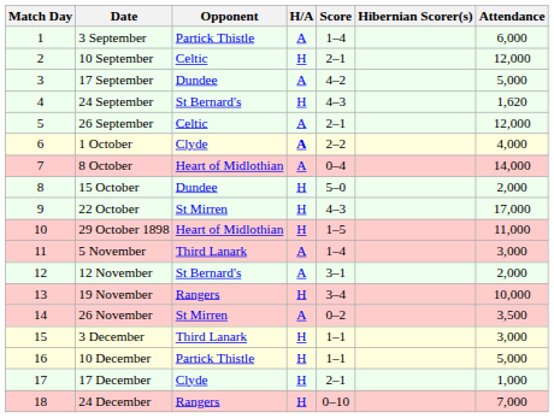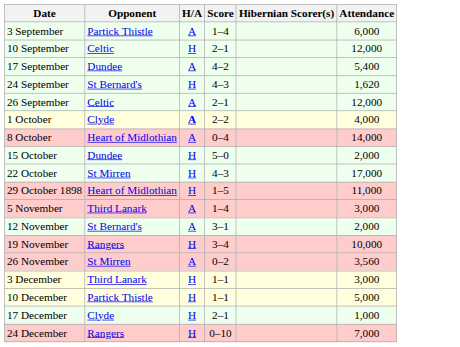- column: Match Day | 1 | 2 | 3 | 4 | 5 | 6 | 7 | 8 | 9 | 10 | 11 | 12 | 13 | 14 | 15 | 16 | 17 | 18
17 September | Attendance: 5,000 -> 5,400
26 November | Attendance: 3,500 -> 3,560
